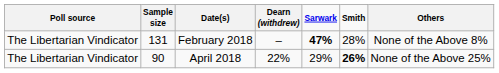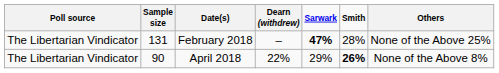February 2018 | column 7: None of the Above 8% -> None of the Above 25%
April 2018 | column 7: None of the Above 25% -> None of the Above 8%
